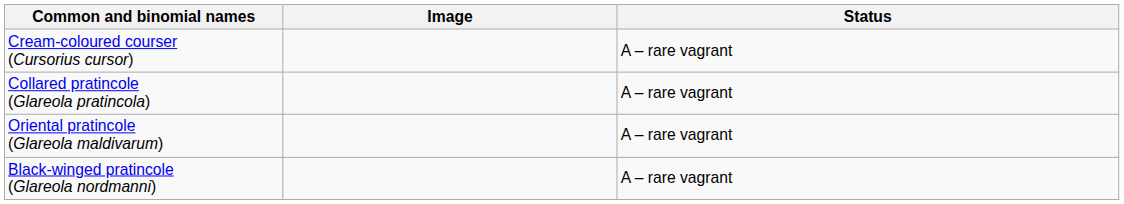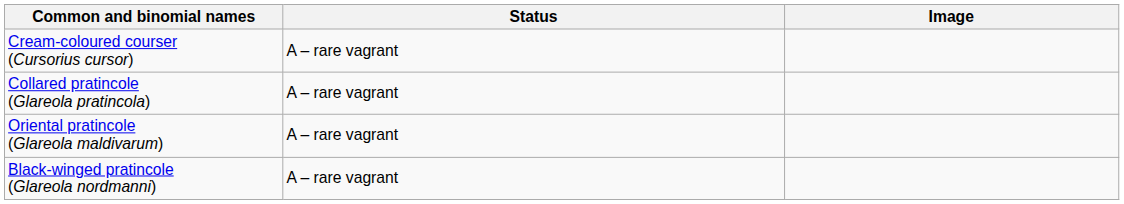columns swapped: Image <-> Status
